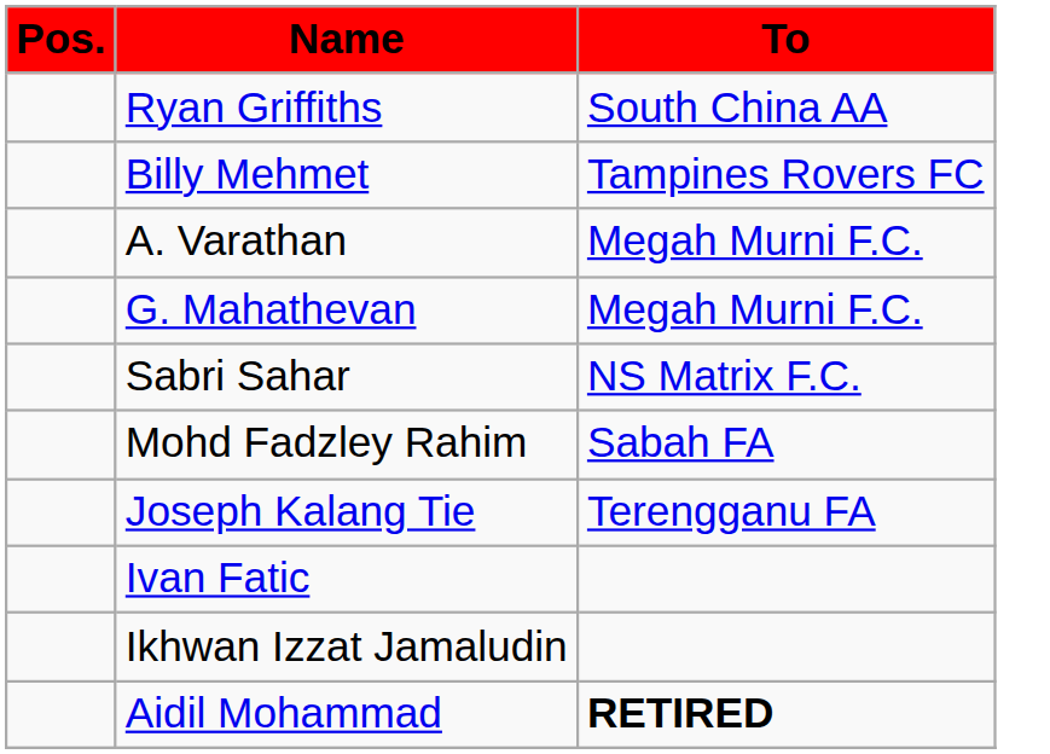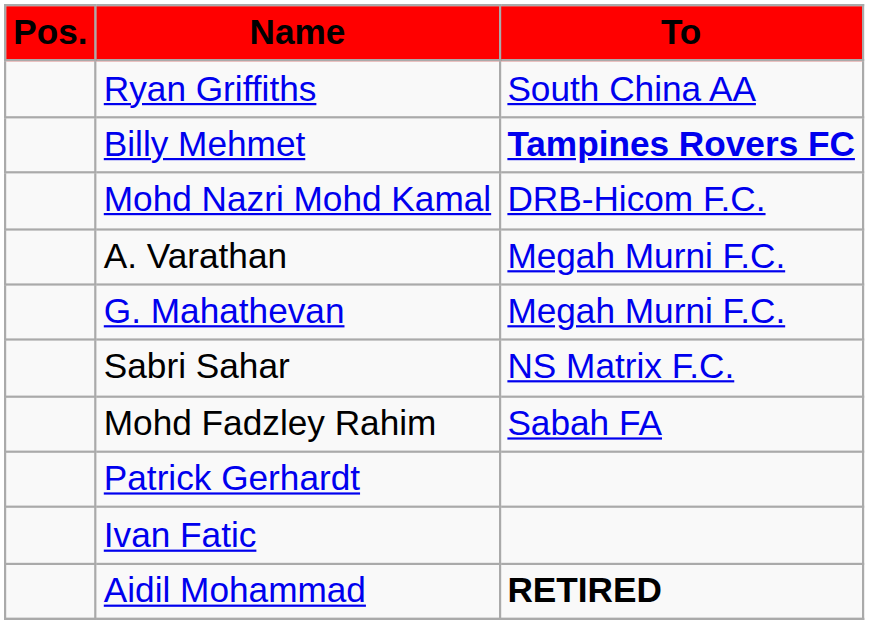Billy Mehmet | To: normal -> bold
+ row: Mohd Nazri Mohd Kamal | DRB-Hicom F.C.
- row: Joseph Kalang Tie | Terengganu FA
+ row: Patrick Gerhardt
- row: Ikhwan Izzat Jamaludin
